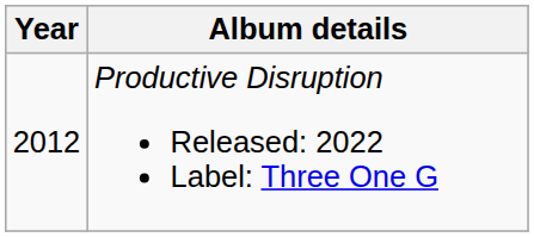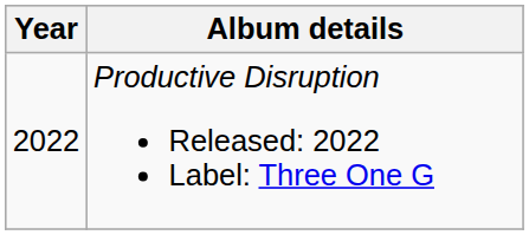Productive Disruption Released: 2022 Label: Three One G | Year: 2012 -> 2022
